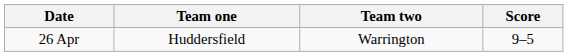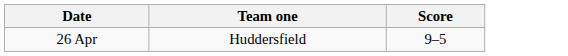- column: Team two | Warrington
